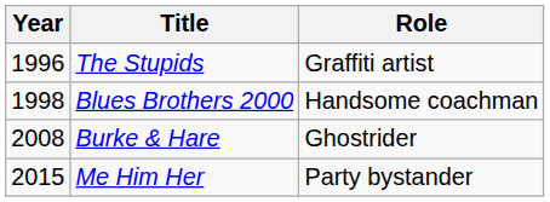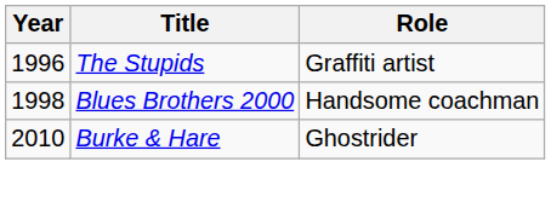Burke & Hare | Year: 2008 -> 2010
- row: 2015 | Me Him Her | Party bystander
